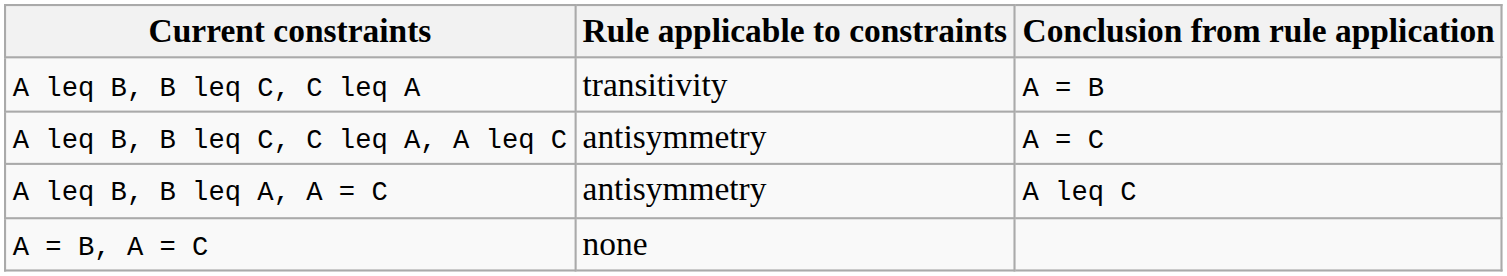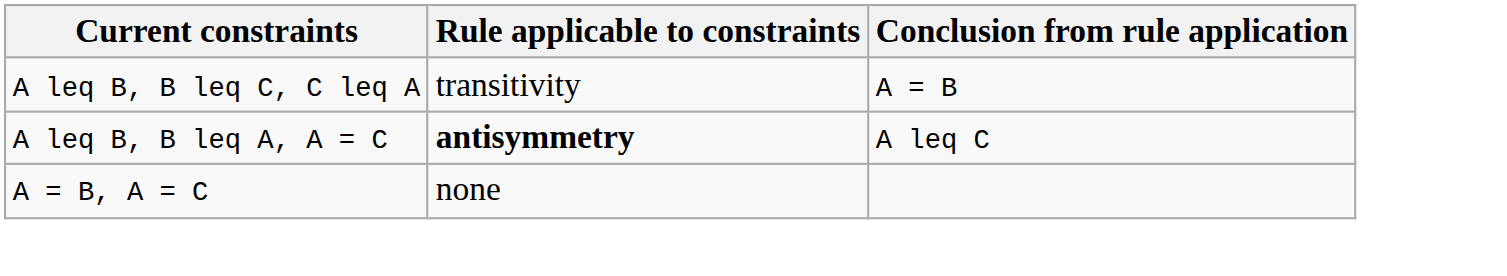- row: A leq B, B leq C, C leq A, A leq C | antisymmetry | A = C
A leq B, B leq A, A = C | Rule applicable to constraints: normal -> bold
